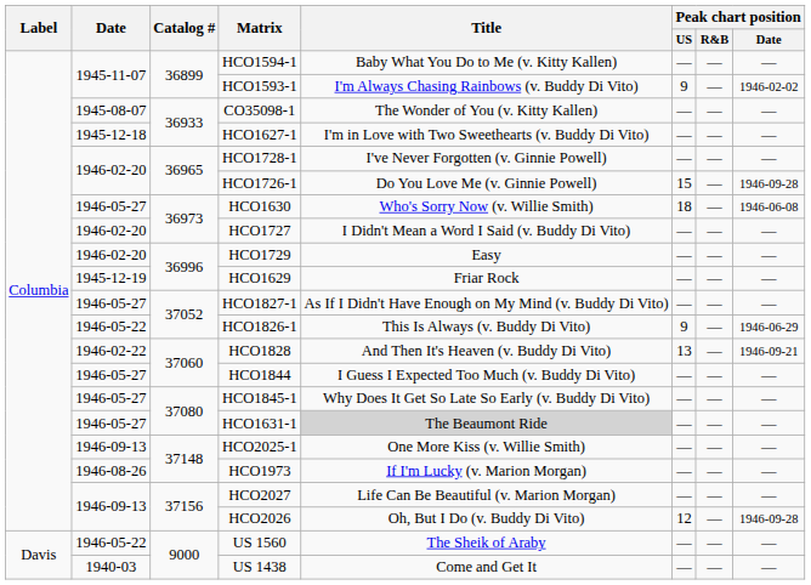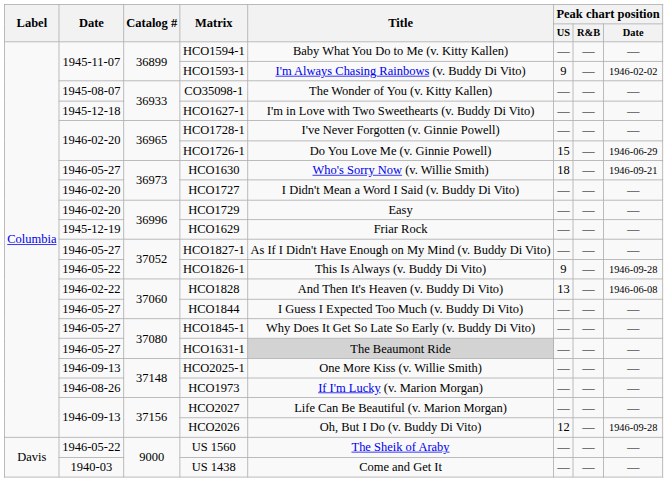HCO1726-1 | Peak chart position / Date: 1946-09-28 -> 1946-06-29
HCO1630 | Peak chart position / Date: 1946-06-08 -> 1946-09-21
HCO1826-1 | Peak chart position / Date: 1946-06-29 -> 1946-09-28
HCO1828 | Peak chart position / Date: 1946-09-21 -> 1946-06-08
